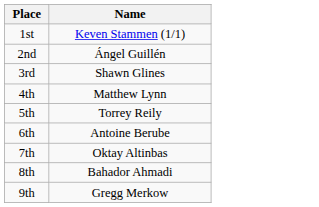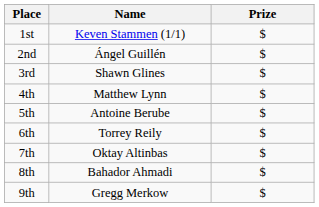+ column: Prize | $ | $ | $ | $ | $ | $ | $ | $ | $
5th | Name: Torrey Reily -> Antoine Berube
6th | Name: Antoine Berube -> Torrey Reily
